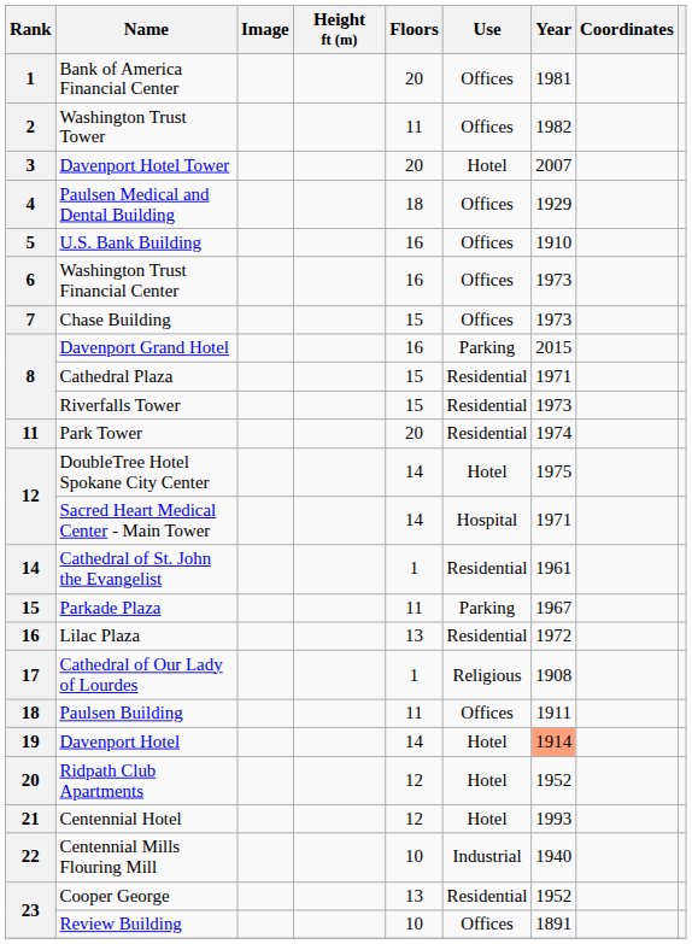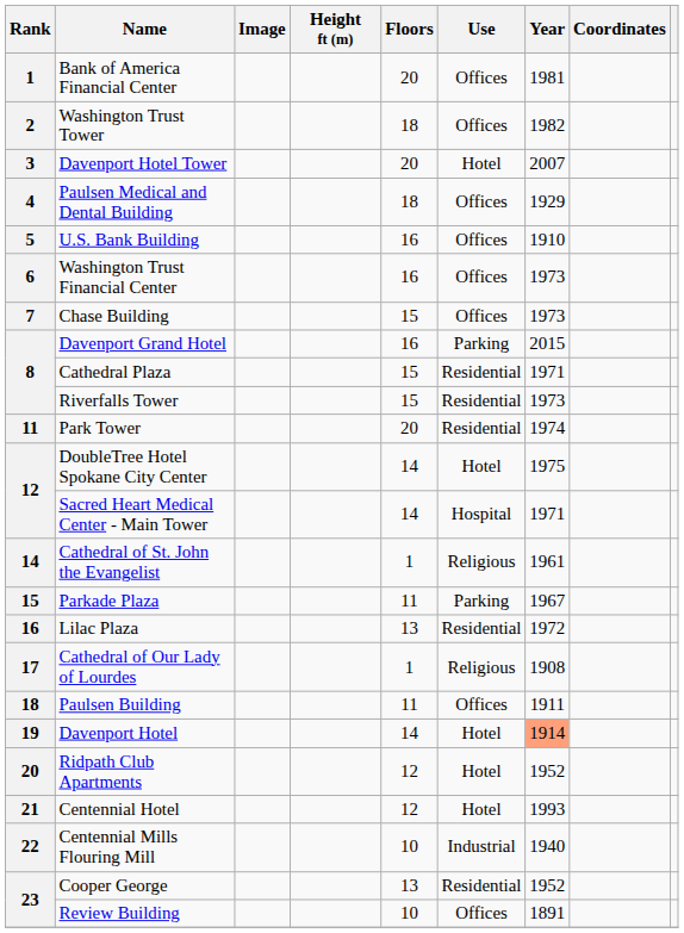Washington Trust Tower | Floors: 11 -> 18
Cathedral of St. John the Evangelist | Use: Residential -> Religious
